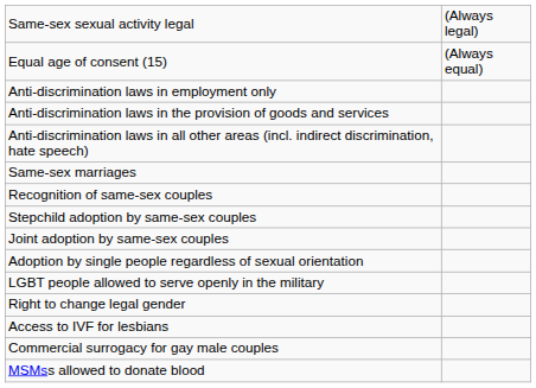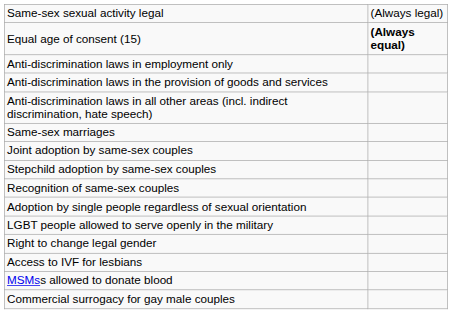Equal age of consent (15) | column 2: normal -> bold
rows swapped: Recognition of same-sex couples <-> Joint adoption by same-sex couples
rows swapped: Commercial surrogacy for gay male couples <-> MSMss allowed to donate blood
